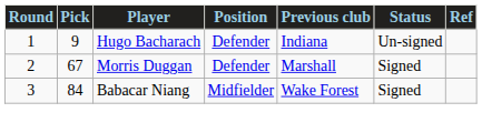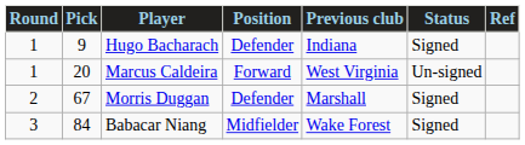Hugo Bacharach | Status: Un-signed -> Signed
+ row: 1 | 20 | Marcus Caldeira | Forward | West Virginia | Un-signed
